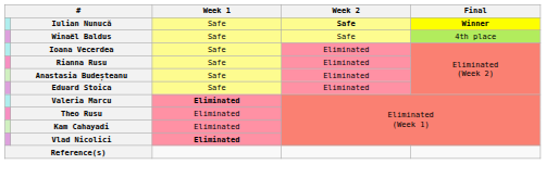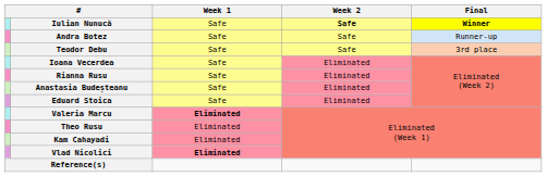+ row: Andra Botez | Safe | Safe | Runner-up
+ row: Teodor Debu | Safe | Safe | 3rd place
- row: Winaël Baldus | Safe | Safe | 4th place
